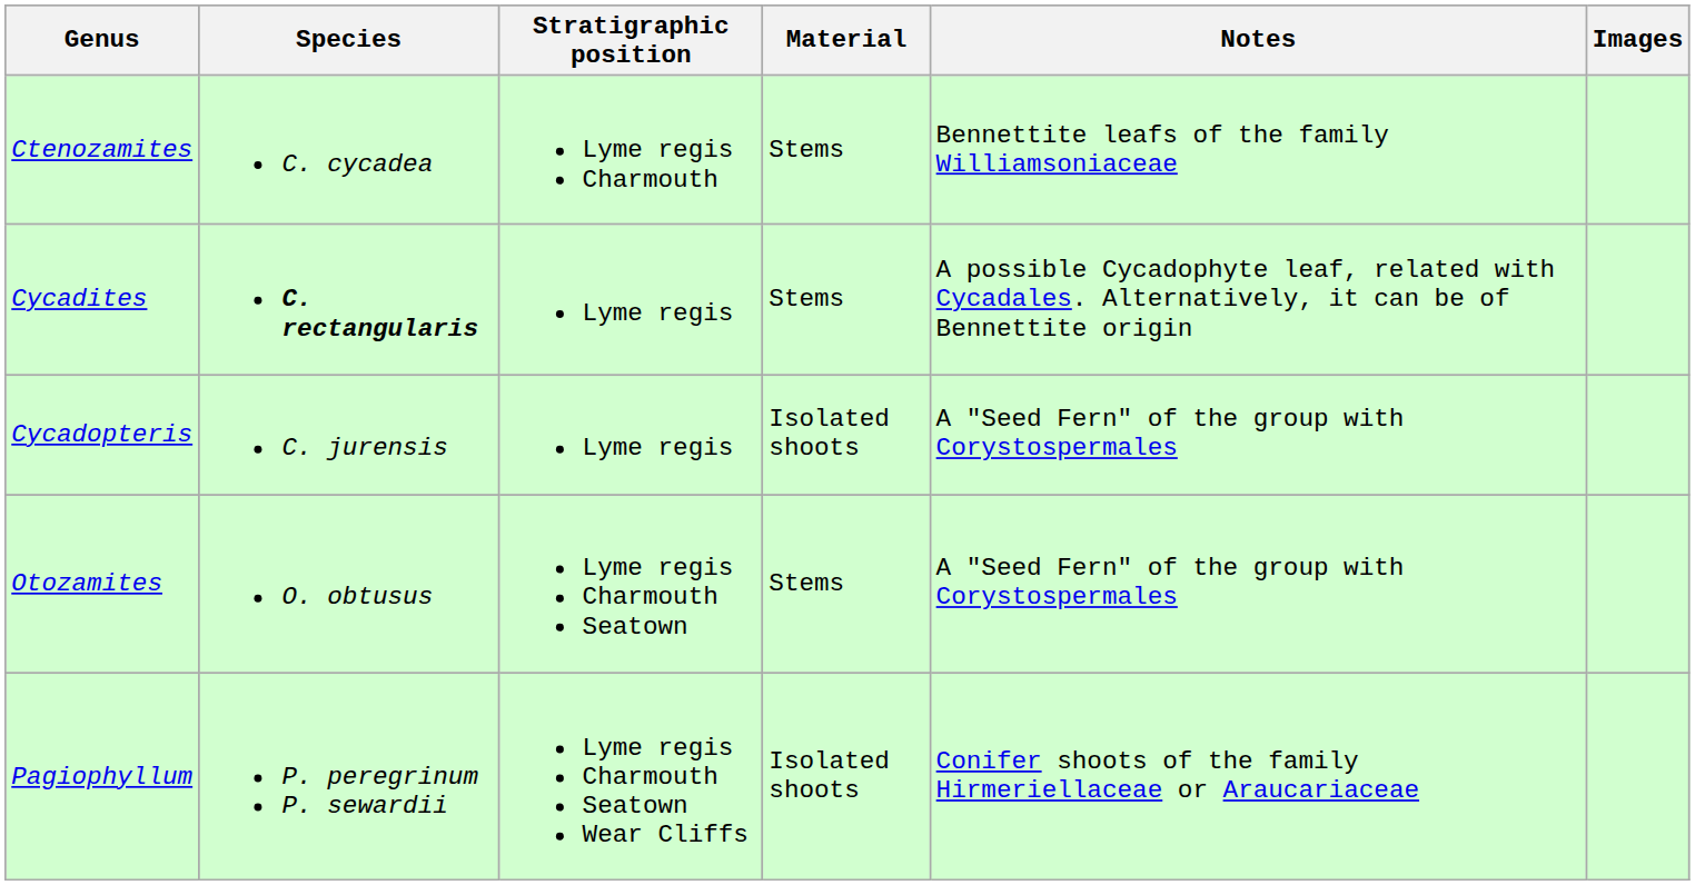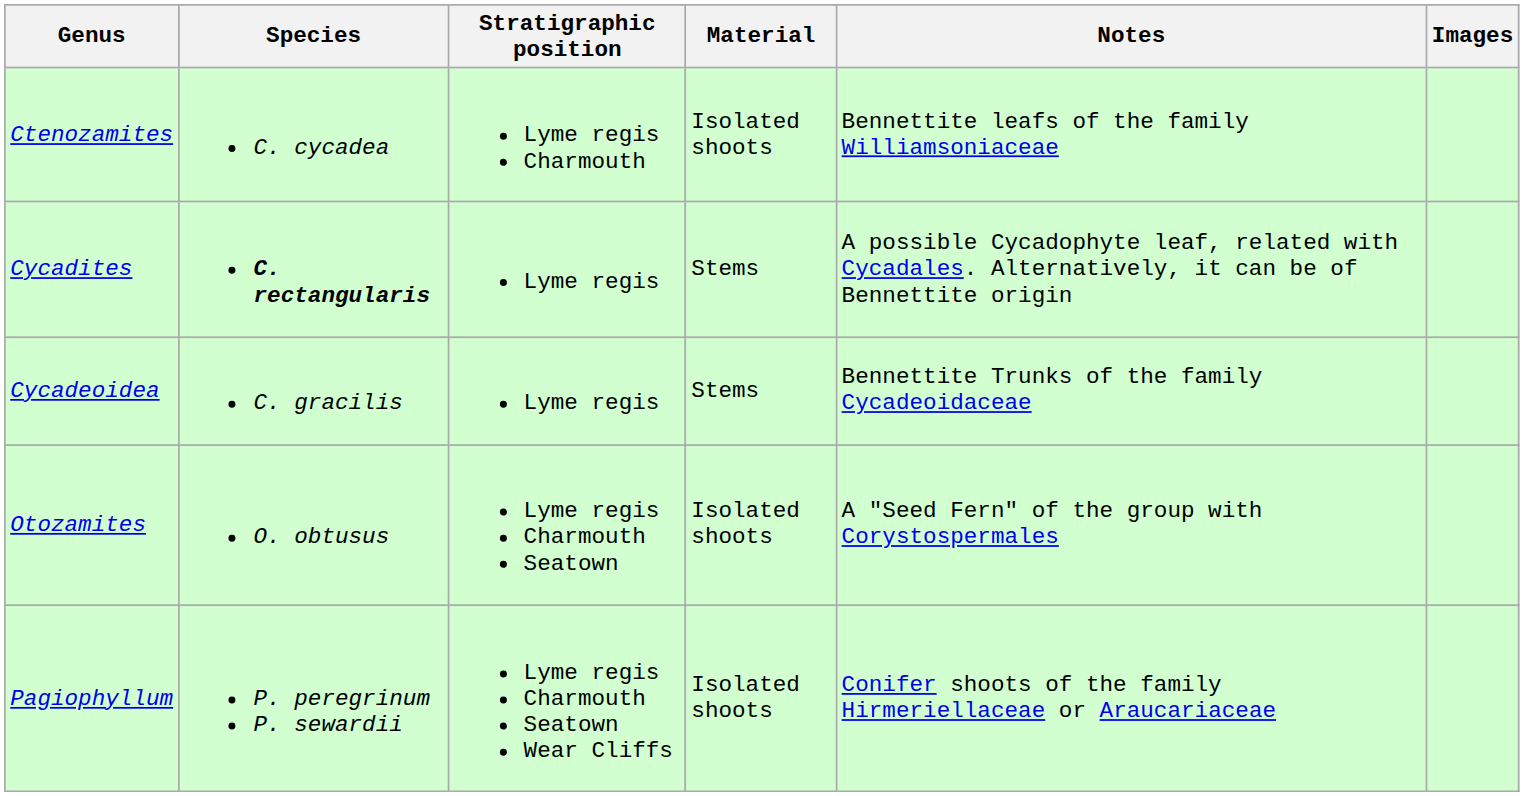Ctenozamites | Material: Stems -> Isolated shoots
+ row: Cycadeoidea | C. gracilis | Lyme regis | Stems | Bennettite Trunks of the family Cycadeoidaceae
- row: Cycadopteris | C. jurensis | Lyme regis | Isolated shoots | A "Seed Fern" of the group with Corystospermales
Otozamites | Material: Stems -> Isolated shoots
